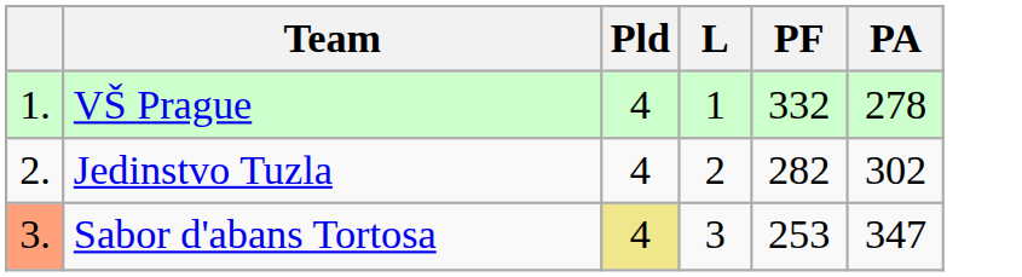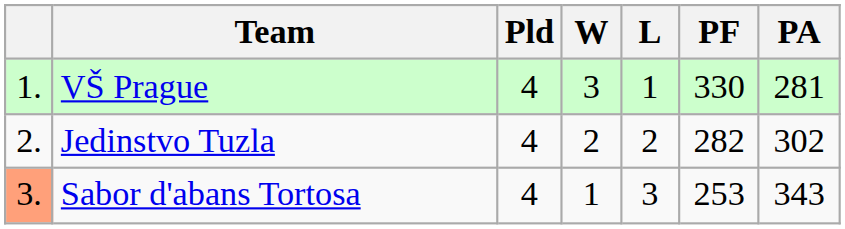+ column: W | 3 | 2 | 1
VŠ Prague | PF: 332 -> 330
VŠ Prague | PA: 278 -> 281
Sabor d'abans Tortosa | Pld: khaki background -> no background
Sabor d'abans Tortosa | PA: 347 -> 343
